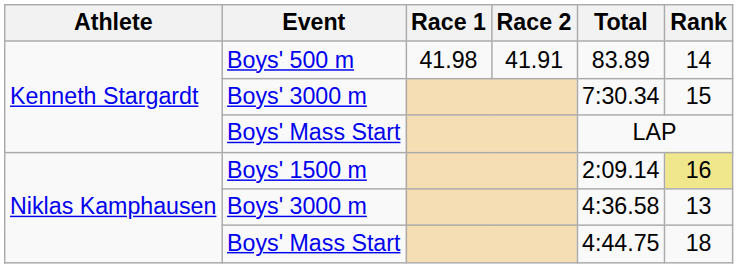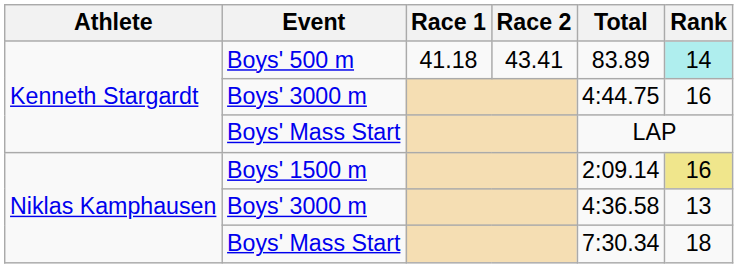Boys' 500 m | Race 1: 41.98 -> 41.18
Boys' 500 m | Race 2: 41.91 -> 43.41
Boys' 500 m | Rank: no background -> paleturquoise background
Kenneth Stargardt / Boys' 3000 m | Total: 7:30.34 -> 4:44.75
Kenneth Stargardt / Boys' 3000 m | Rank: 15 -> 16
Niklas Kamphausen / Boys' Mass Start | Total: 4:44.75 -> 7:30.34
